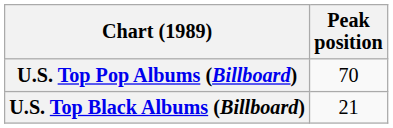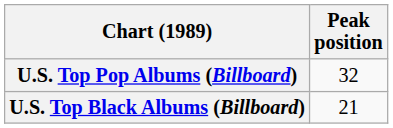U.S. Top Pop Albums (Billboard) | Peak position: 70 -> 32
